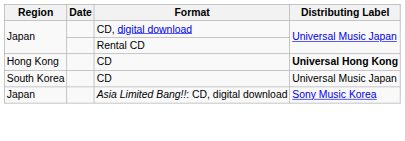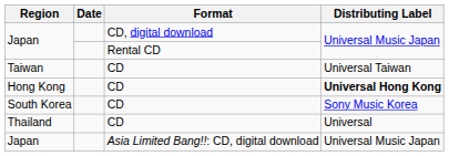+ row: Taiwan | CD | Universal Taiwan
South Korea | Distributing Label: Universal Music Japan -> Sony Music Korea
+ row: Thailand | CD | Universal
Japan / Asia Limited Bang!!: CD, digital download | Distributing Label: Sony Music Korea -> Universal Music Japan
